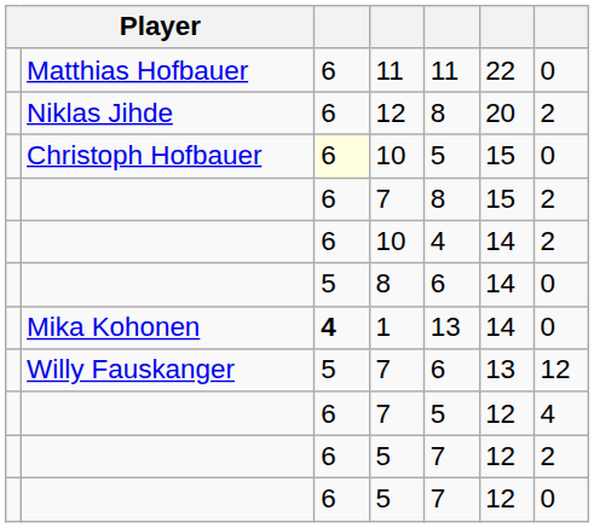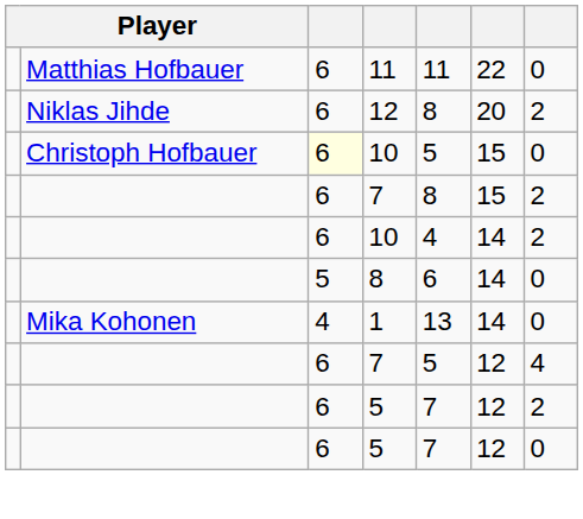1 | column 3: bold -> normal
- row: Willy Fauskanger | 5 | 7 | 6 | 13 | 12
